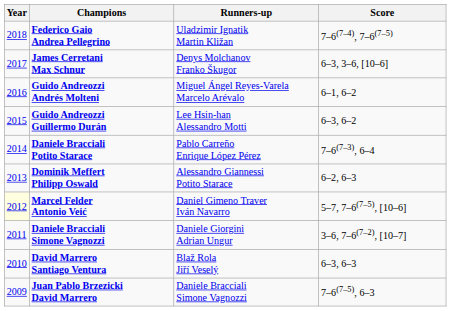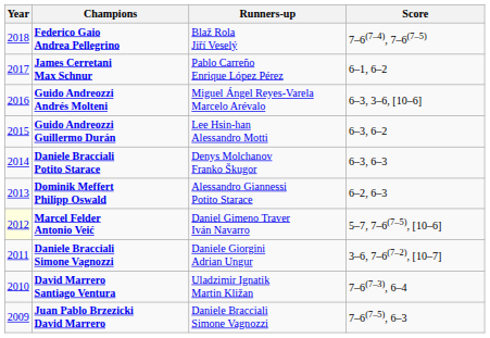Federico Gaio Andrea Pellegrino | Runners-up: Uladzimir Ignatik Martin Kližan -> Blaž Rola Jiří Veselý
James Cerretani Max Schnur | Runners-up: Denys Molchanov Franko Škugor -> Pablo Carreño Enrique López Pérez
James Cerretani Max Schnur | Score: 6–3, 3–6, [10–6] -> 6–1, 6–2
Guido Andreozzi Andrés Molteni | Score: 6–1, 6–2 -> 6–3, 3–6, [10–6]
Daniele Bracciali Potito Starace | Runners-up: Pablo Carreño Enrique López Pérez -> Denys Molchanov Franko Škugor
Daniele Bracciali Potito Starace | Score: 7–6(7–3), 6–4 -> 6–3, 6–3
David Marrero Santiago Ventura | Runners-up: Blaž Rola Jiří Veselý -> Uladzimir Ignatik Martin Kližan
David Marrero Santiago Ventura | Score: 6–3, 6–3 -> 7–6(7–3), 6–4
